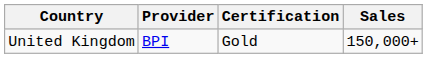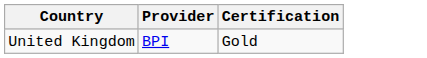- column: Sales | 150,000+
